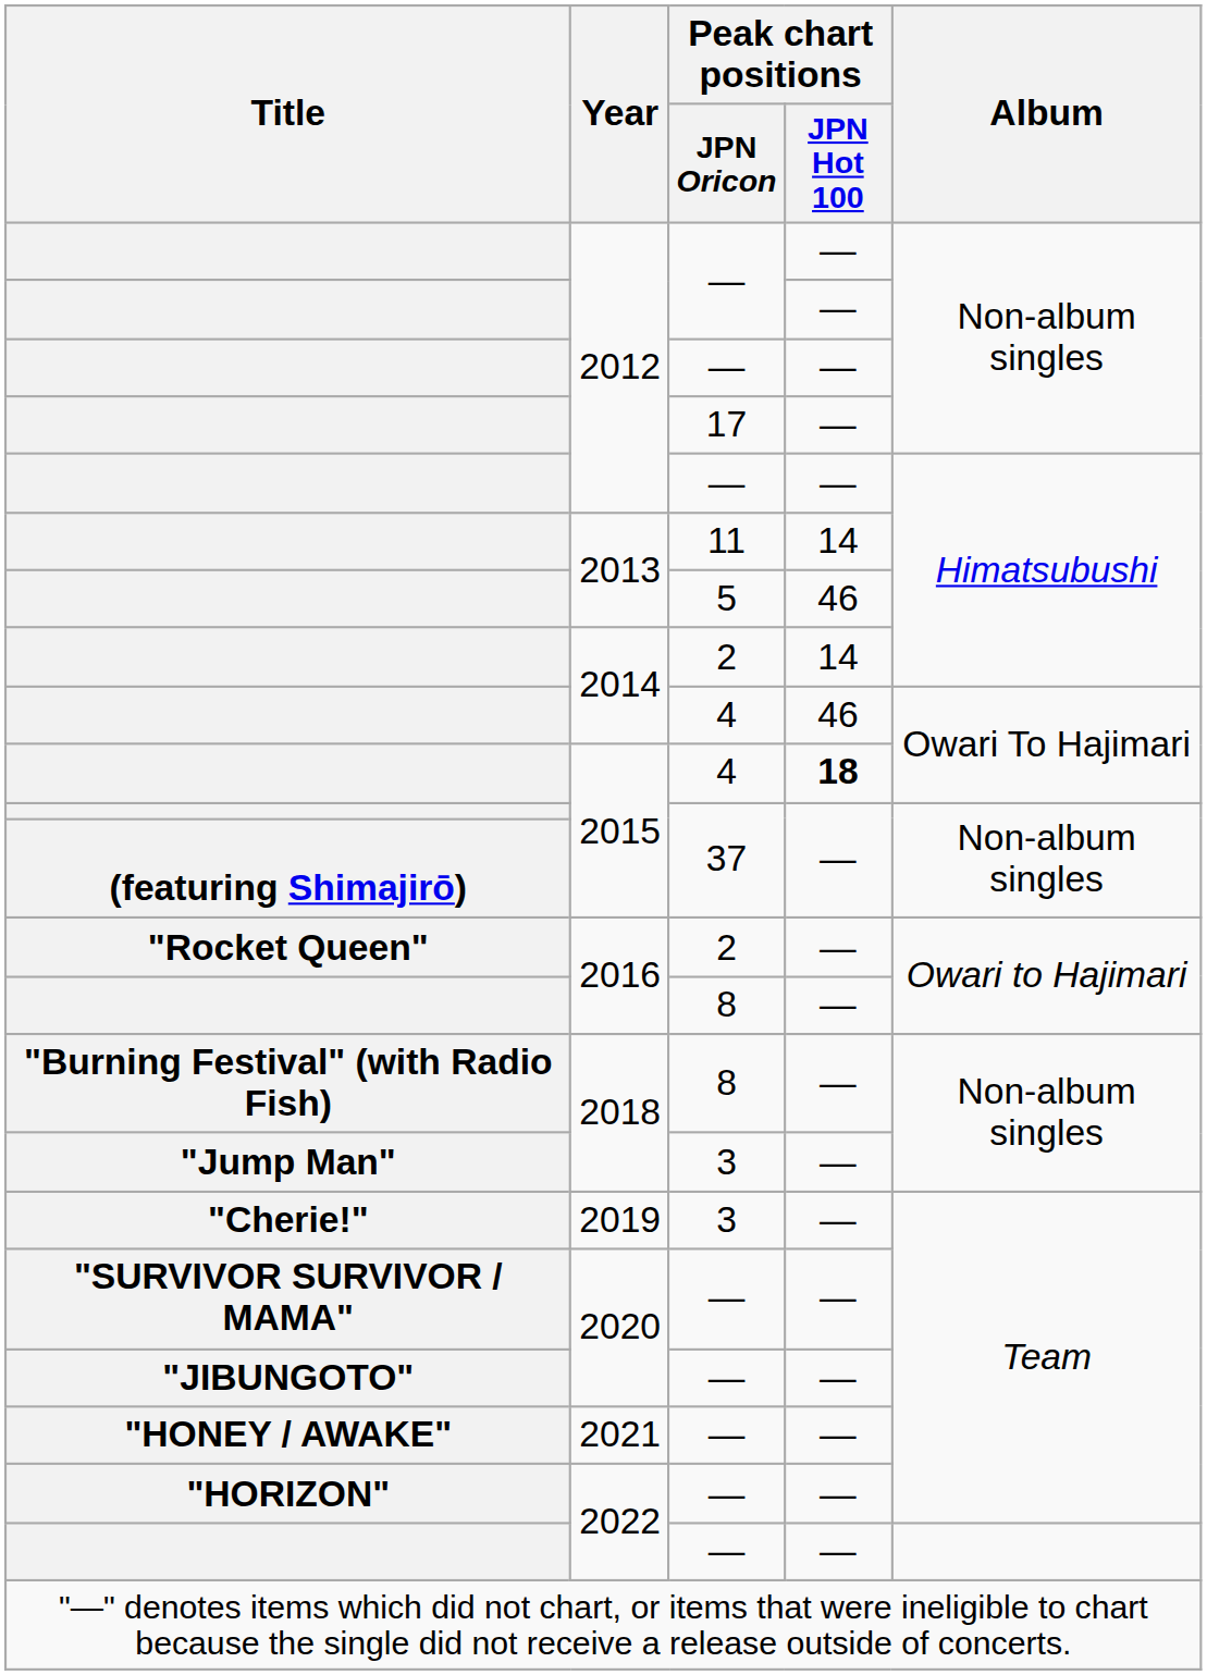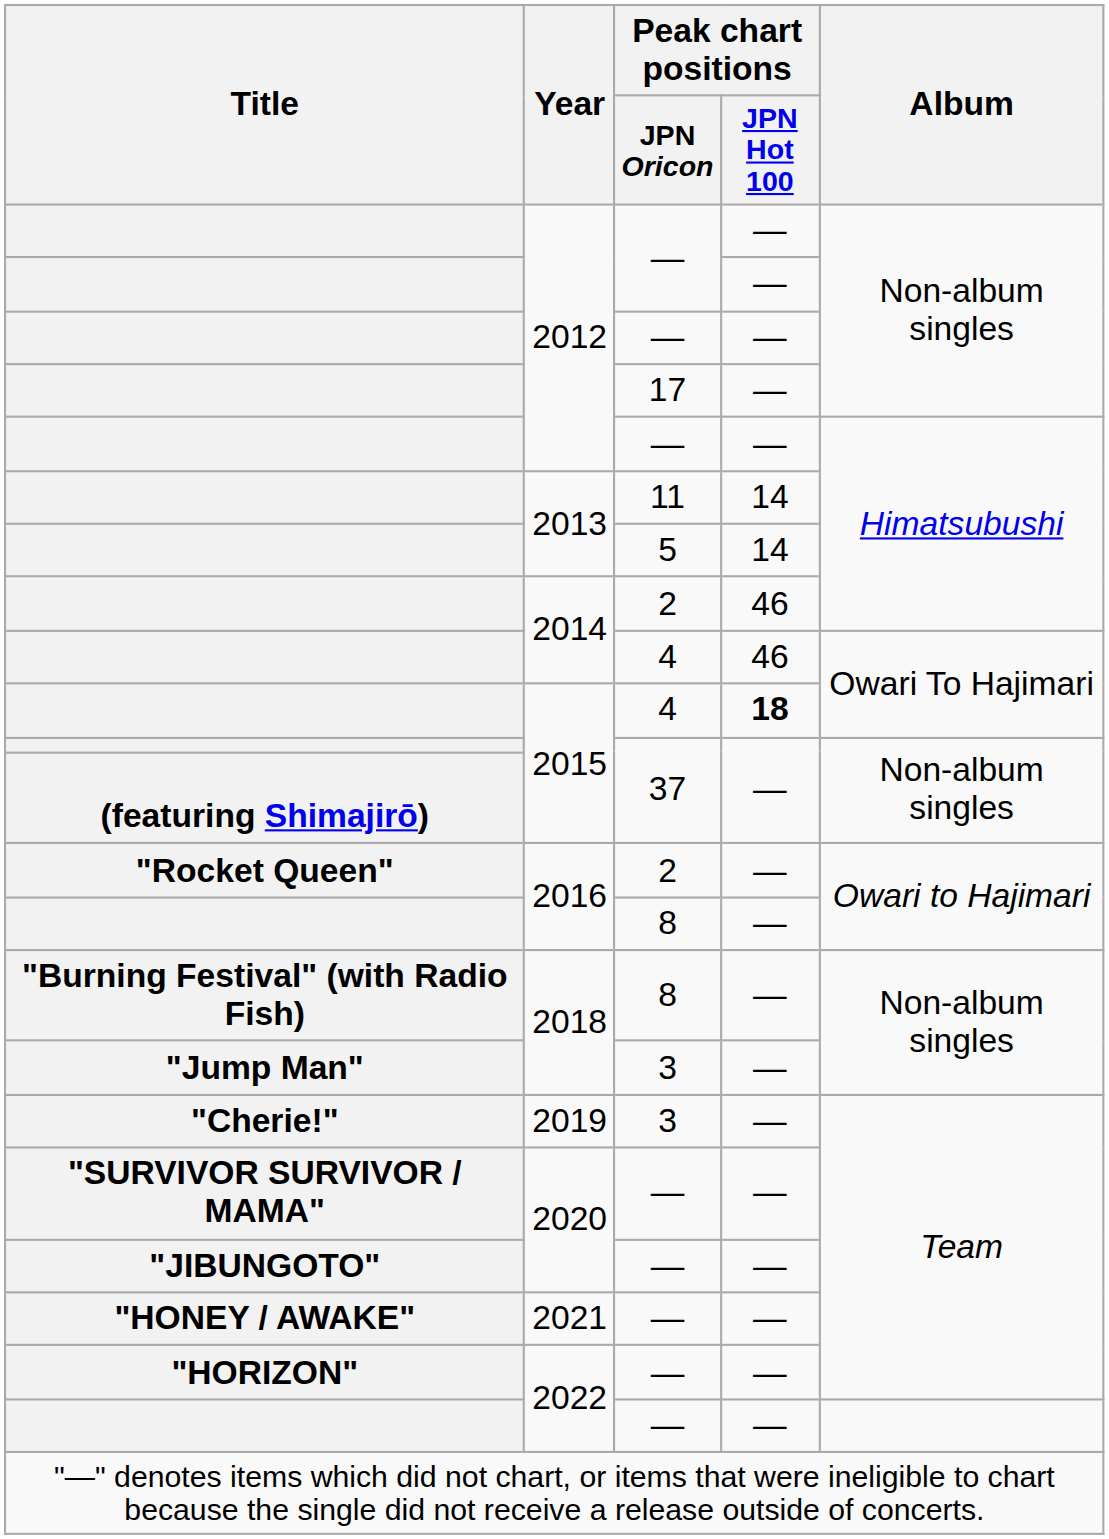2013 / 5 | Peak chart positions / JPN Hot 100: 46 -> 14
2014 / 2 | Peak chart positions / JPN Hot 100: 14 -> 46
